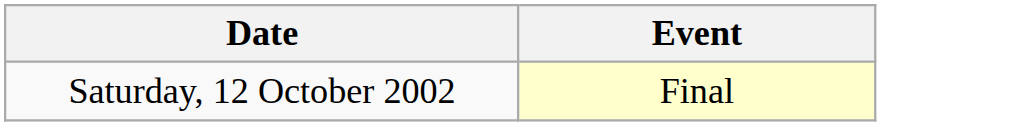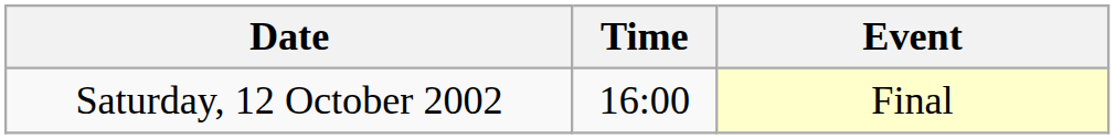+ column: Time | 16:00
